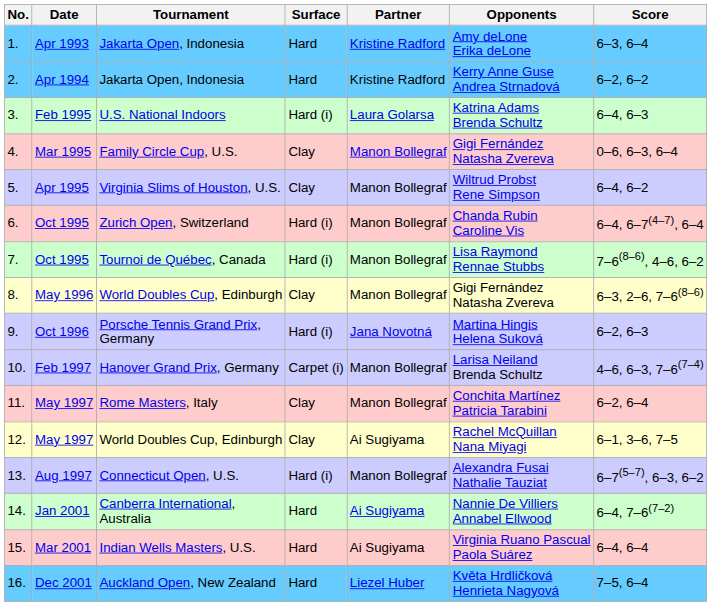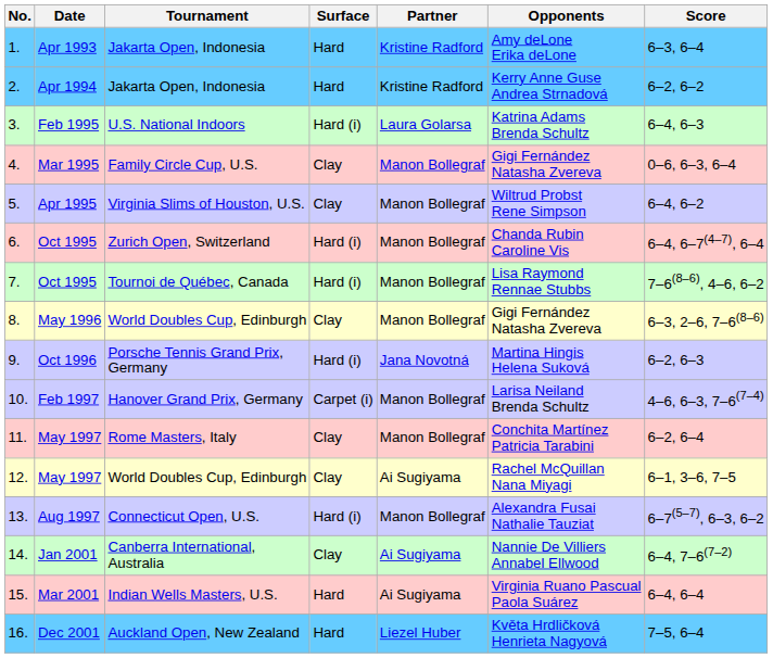14. | Surface: Hard -> Clay
